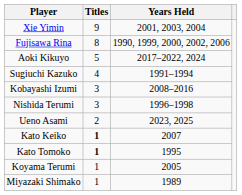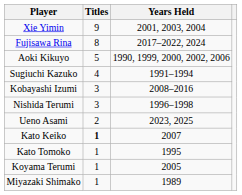Fujisawa Rina | Years Held: 1990, 1999, 2000, 2002, 2006 -> 2017–2022, 2024
Aoki Kikuyo | Years Held: 2017–2022, 2024 -> 1990, 1999, 2000, 2002, 2006
Kato Tomoko | Titles: bold -> normal
